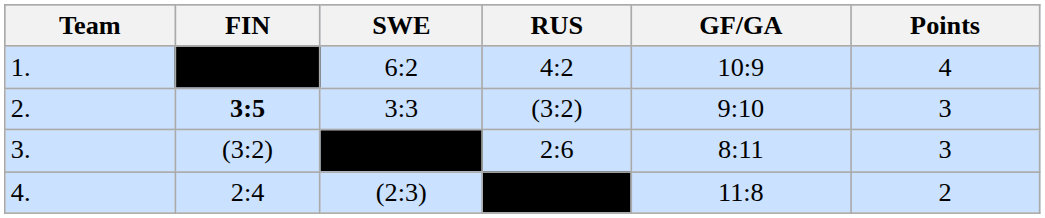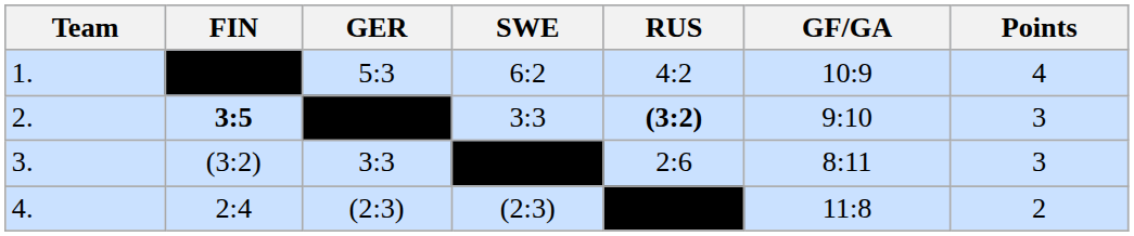+ column: GER | 5:3 | 3:3 | (2:3)
2. | RUS: normal -> bold
